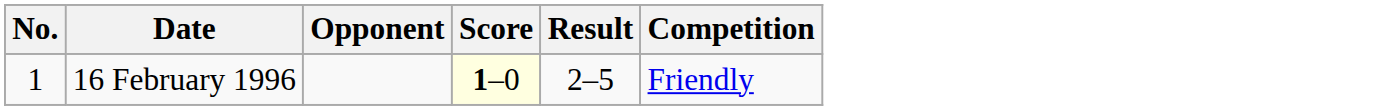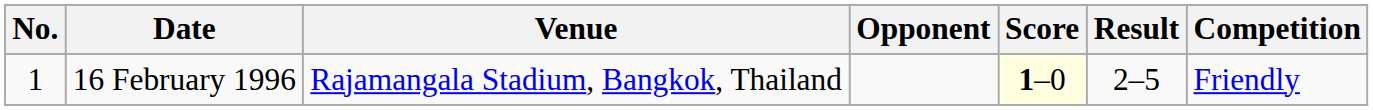+ column: Venue | Rajamangala Stadium, Bangkok, Thailand
